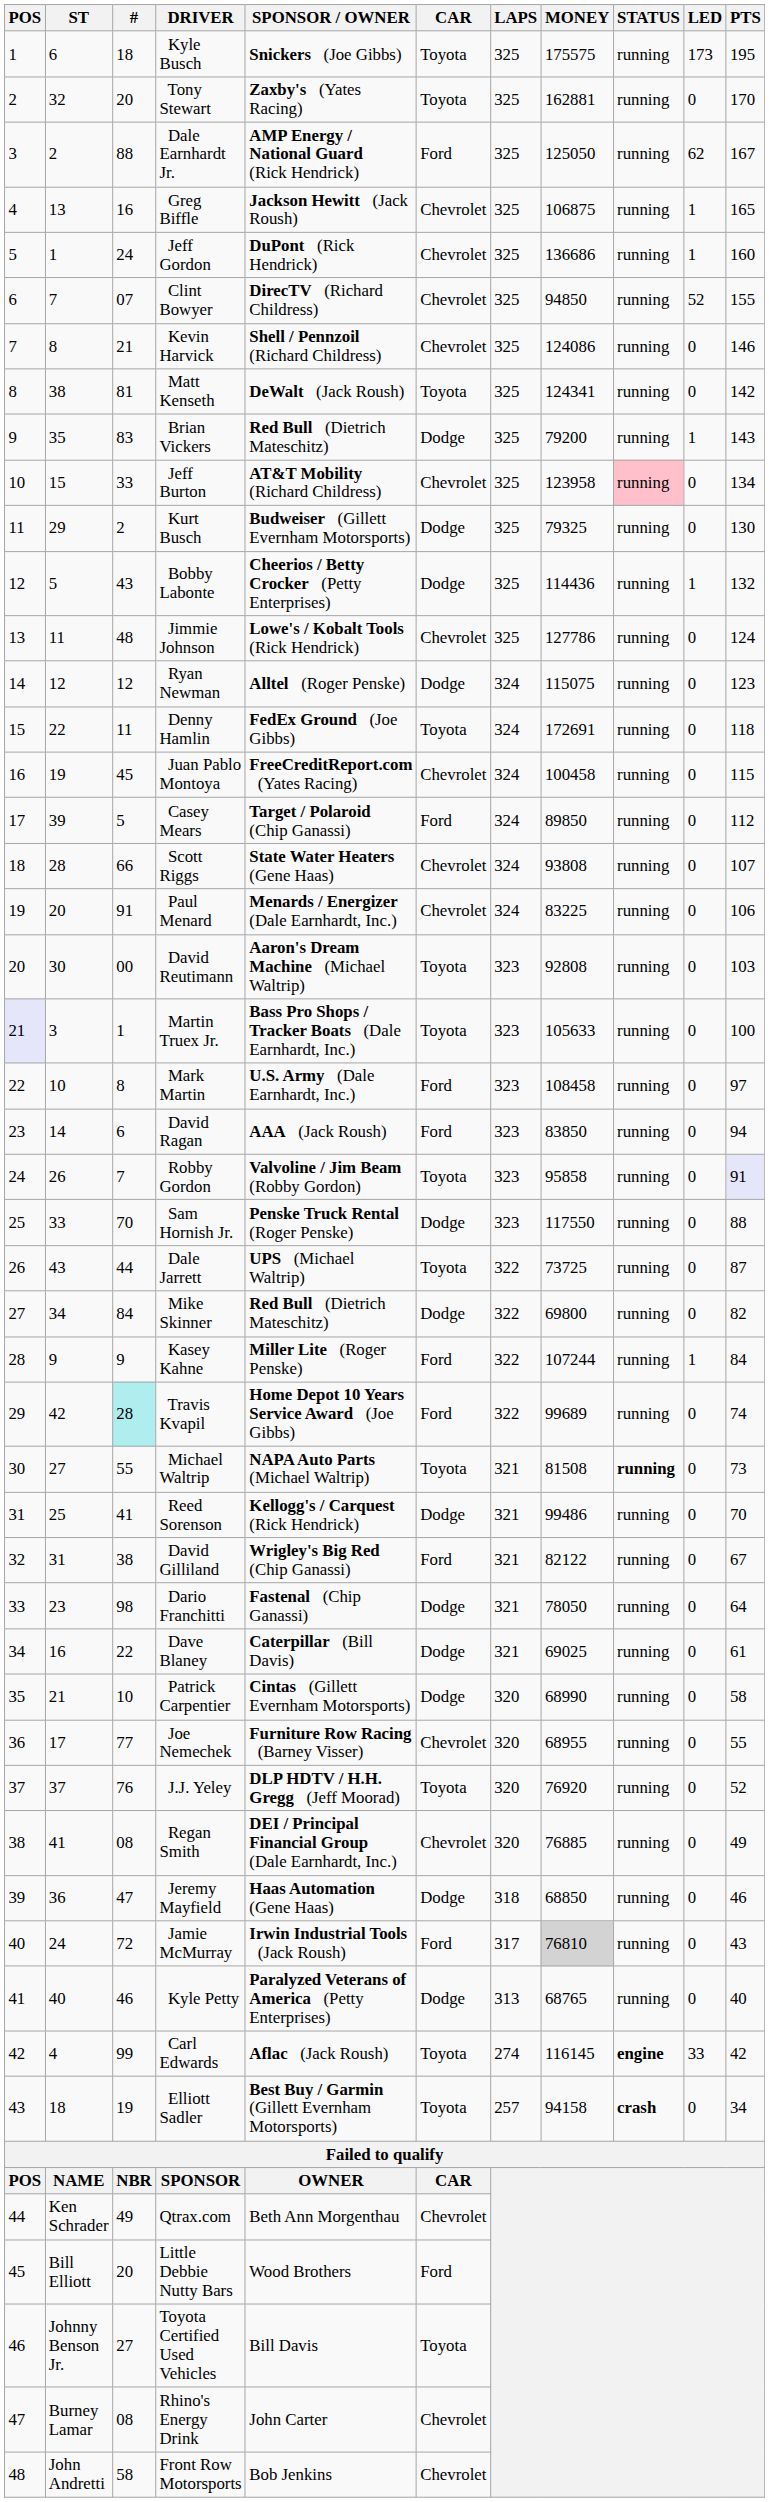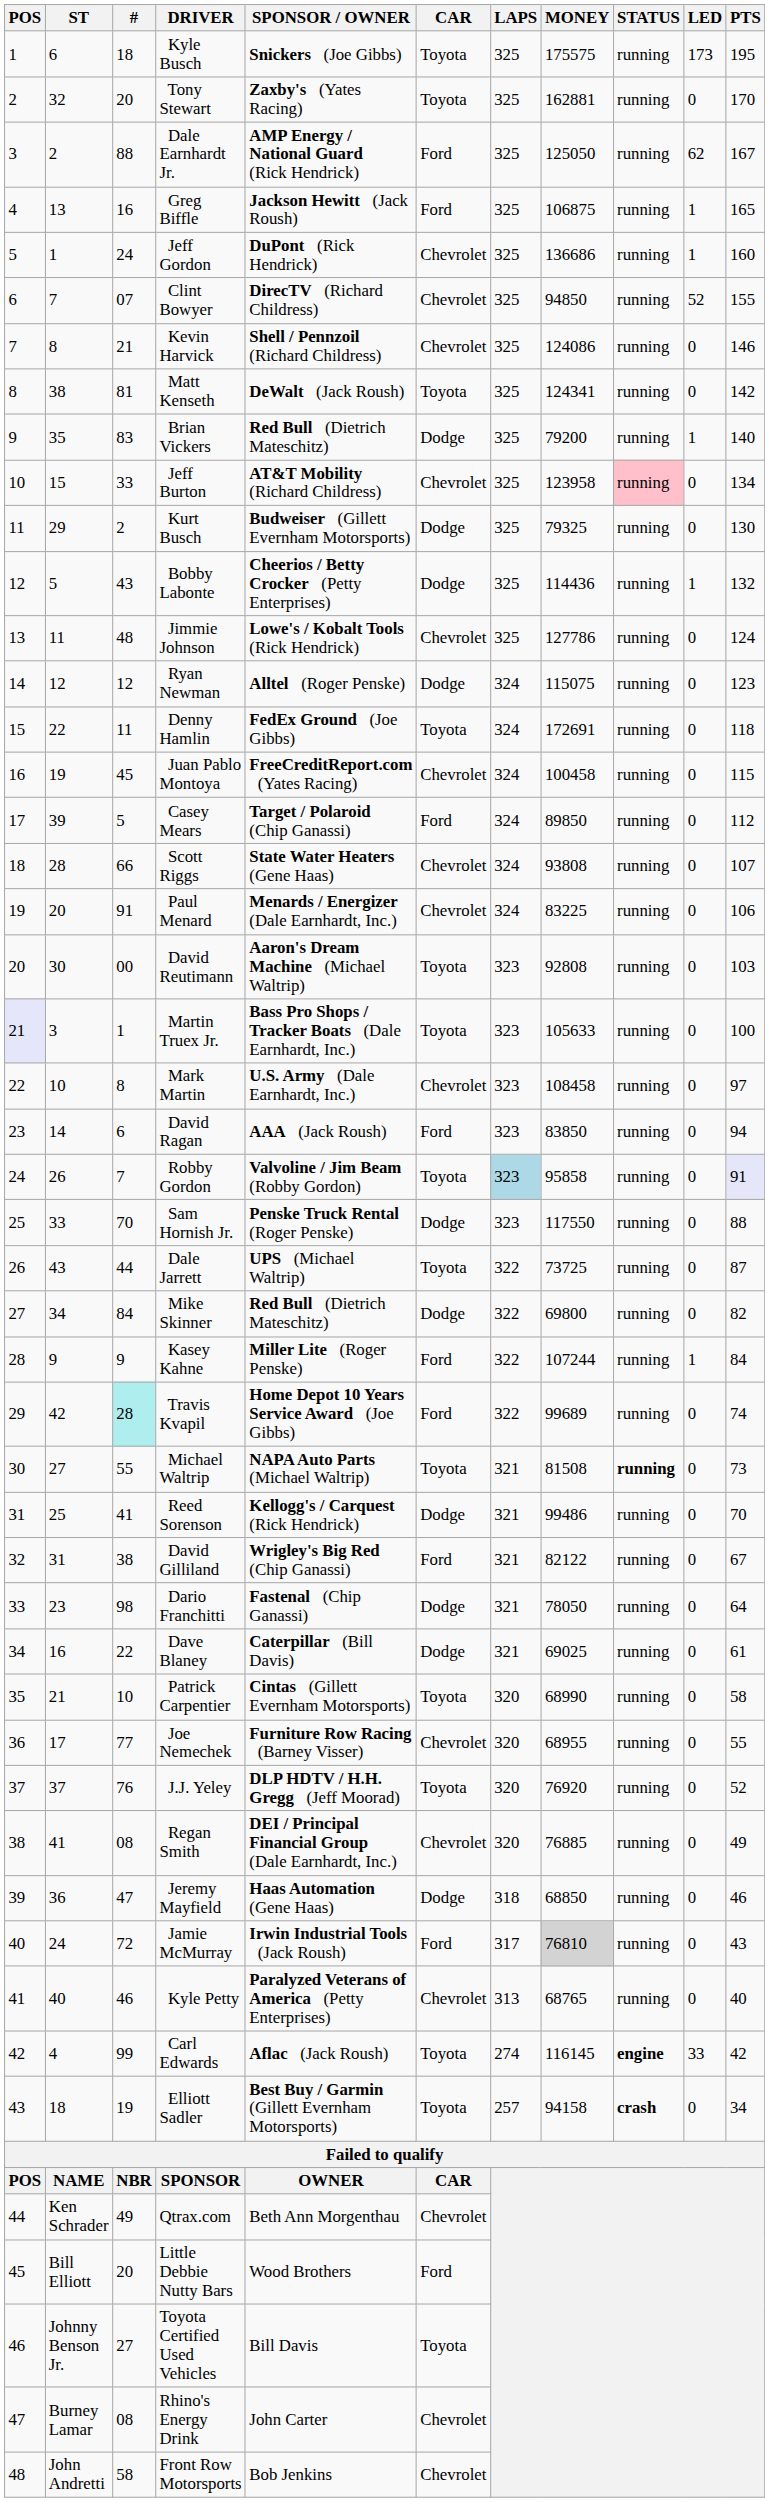Greg Biffle | CAR: Chevrolet -> Ford
Brian Vickers | PTS: 143 -> 140
Mark Martin | CAR: Ford -> Chevrolet
Robby Gordon | LAPS: no background -> lightblue background
Patrick Carpentier | CAR: Dodge -> Toyota
Kyle Petty | CAR: Dodge -> Chevrolet
